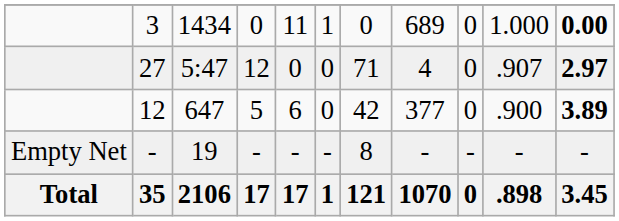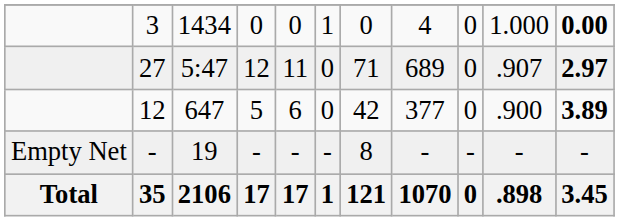3 | column 5: 11 -> 0
3 | column 8: 689 -> 4
27 | column 5: 0 -> 11
27 | column 8: 4 -> 689
